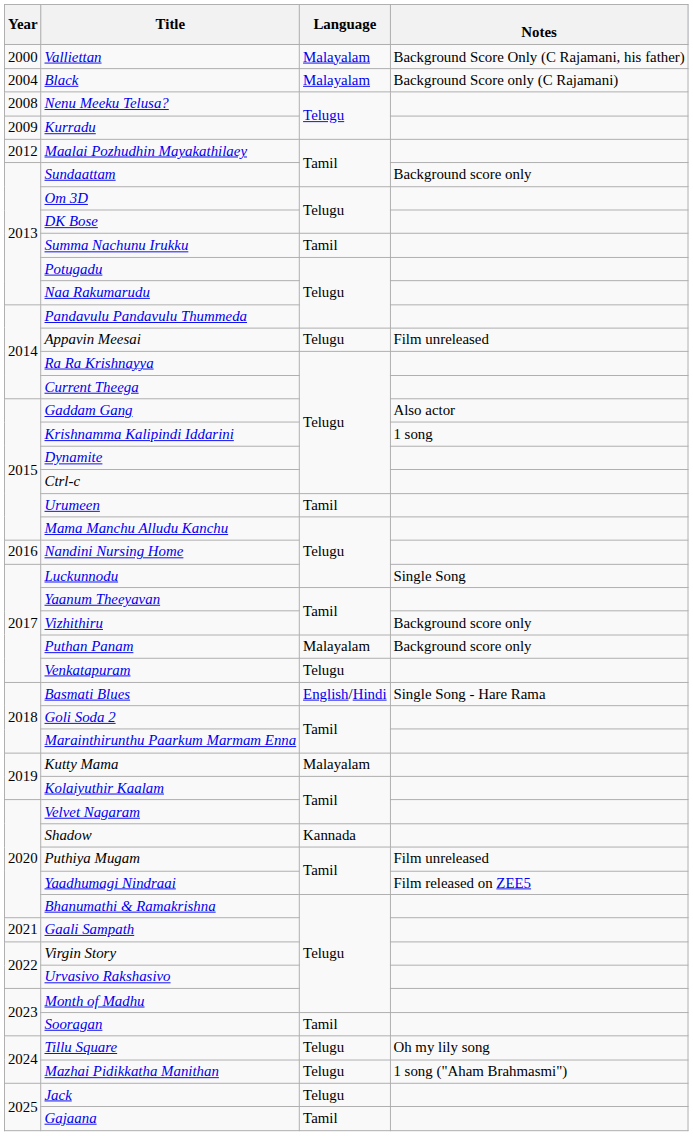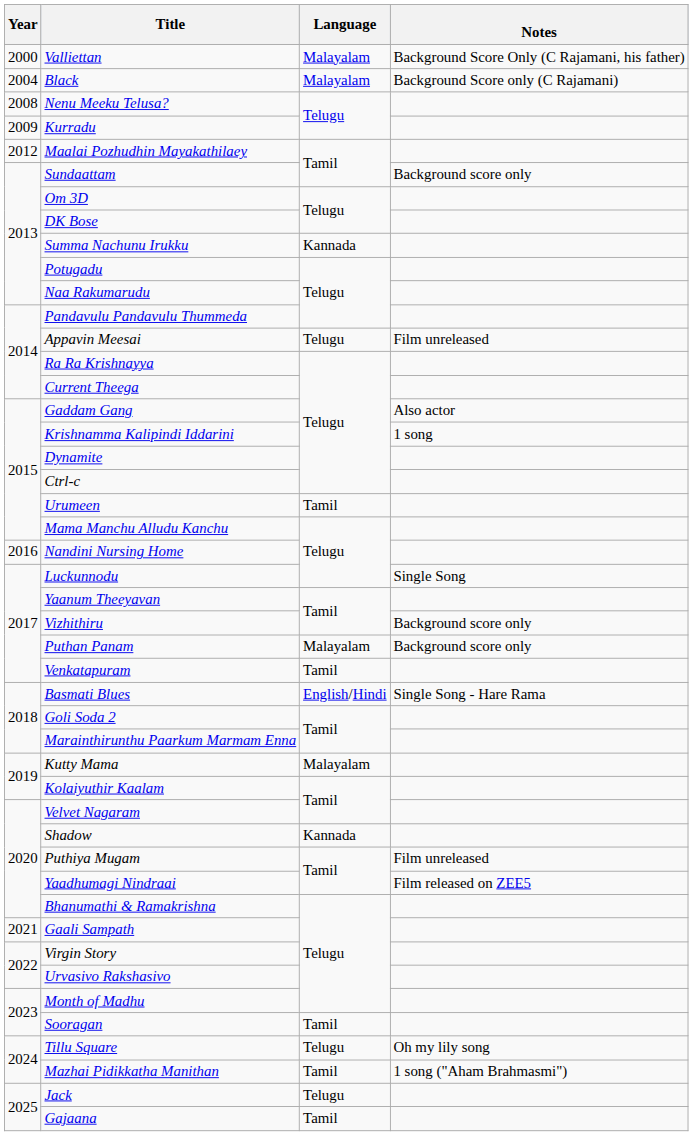Summa Nachunu Irukku | Language: Tamil -> Kannada
Venkatapuram | Language: Telugu -> Tamil
Mazhai Pidikkatha Manithan | Language: Telugu -> Tamil
